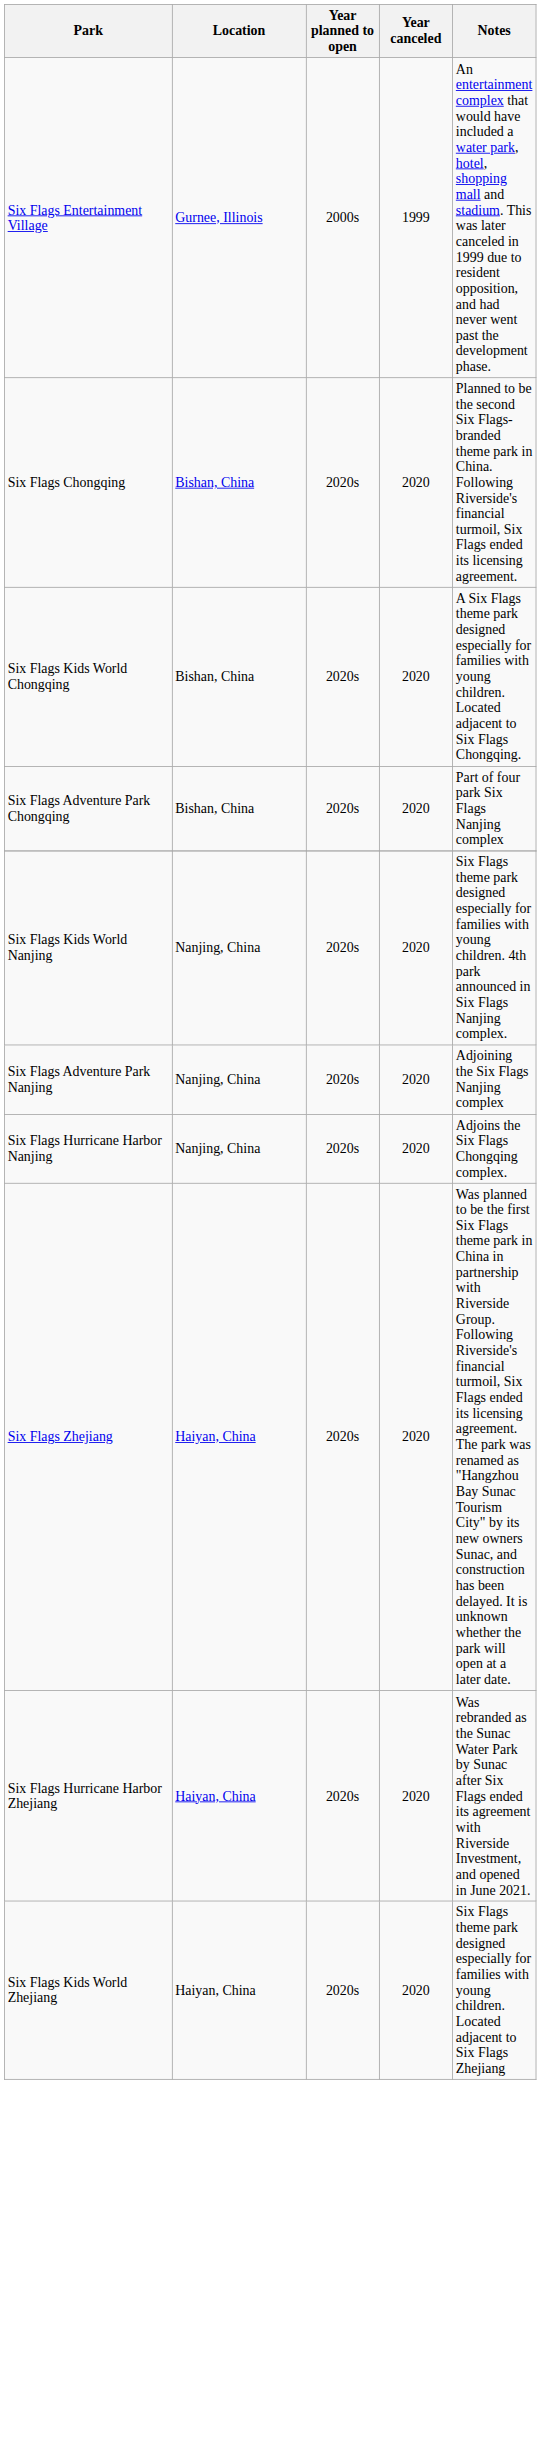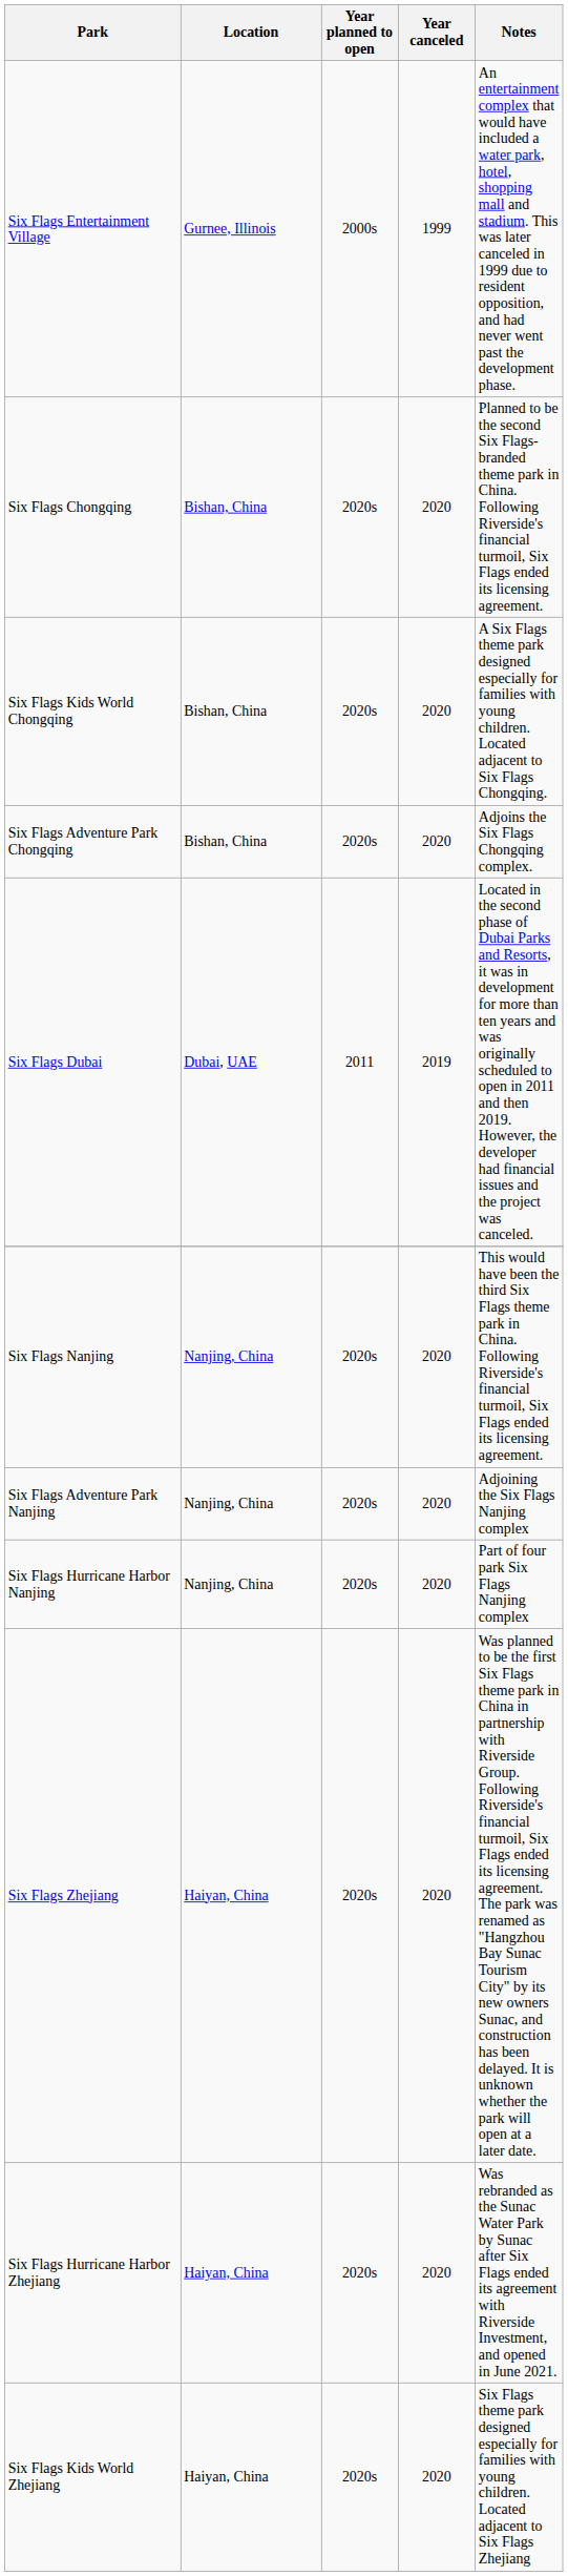Six Flags Adventure Park Chongqing | Notes: Part of four park Six Flags Nanjing complex -> Adjoins the Six Flags Chongqing complex.
+ row: Six Flags Dubai | Dubai, UAE | 2011 | 2019 | Located in the second phase of Dubai Parks and Resorts, it was in development for more than ten years and was originally scheduled to open in 2011 and then 2019. However, the developer had financial issues and the project was canceled.
+ row: Six Flags Nanjing | Nanjing, China | 2020s | 2020 | This would have been the third Six Flags theme park in China. Following Riverside's financial turmoil, Six Flags ended its licensing agreement.
- row: Six Flags Kids World Nanjing | Nanjing, China | 2020s | 2020 | Six Flags theme park designed especially for families with young children. 4th park announced in Six Flags Nanjing complex.
Six Flags Hurricane Harbor Nanjing | Notes: Adjoins the Six Flags Chongqing complex. -> Part of four park Six Flags Nanjing complex
